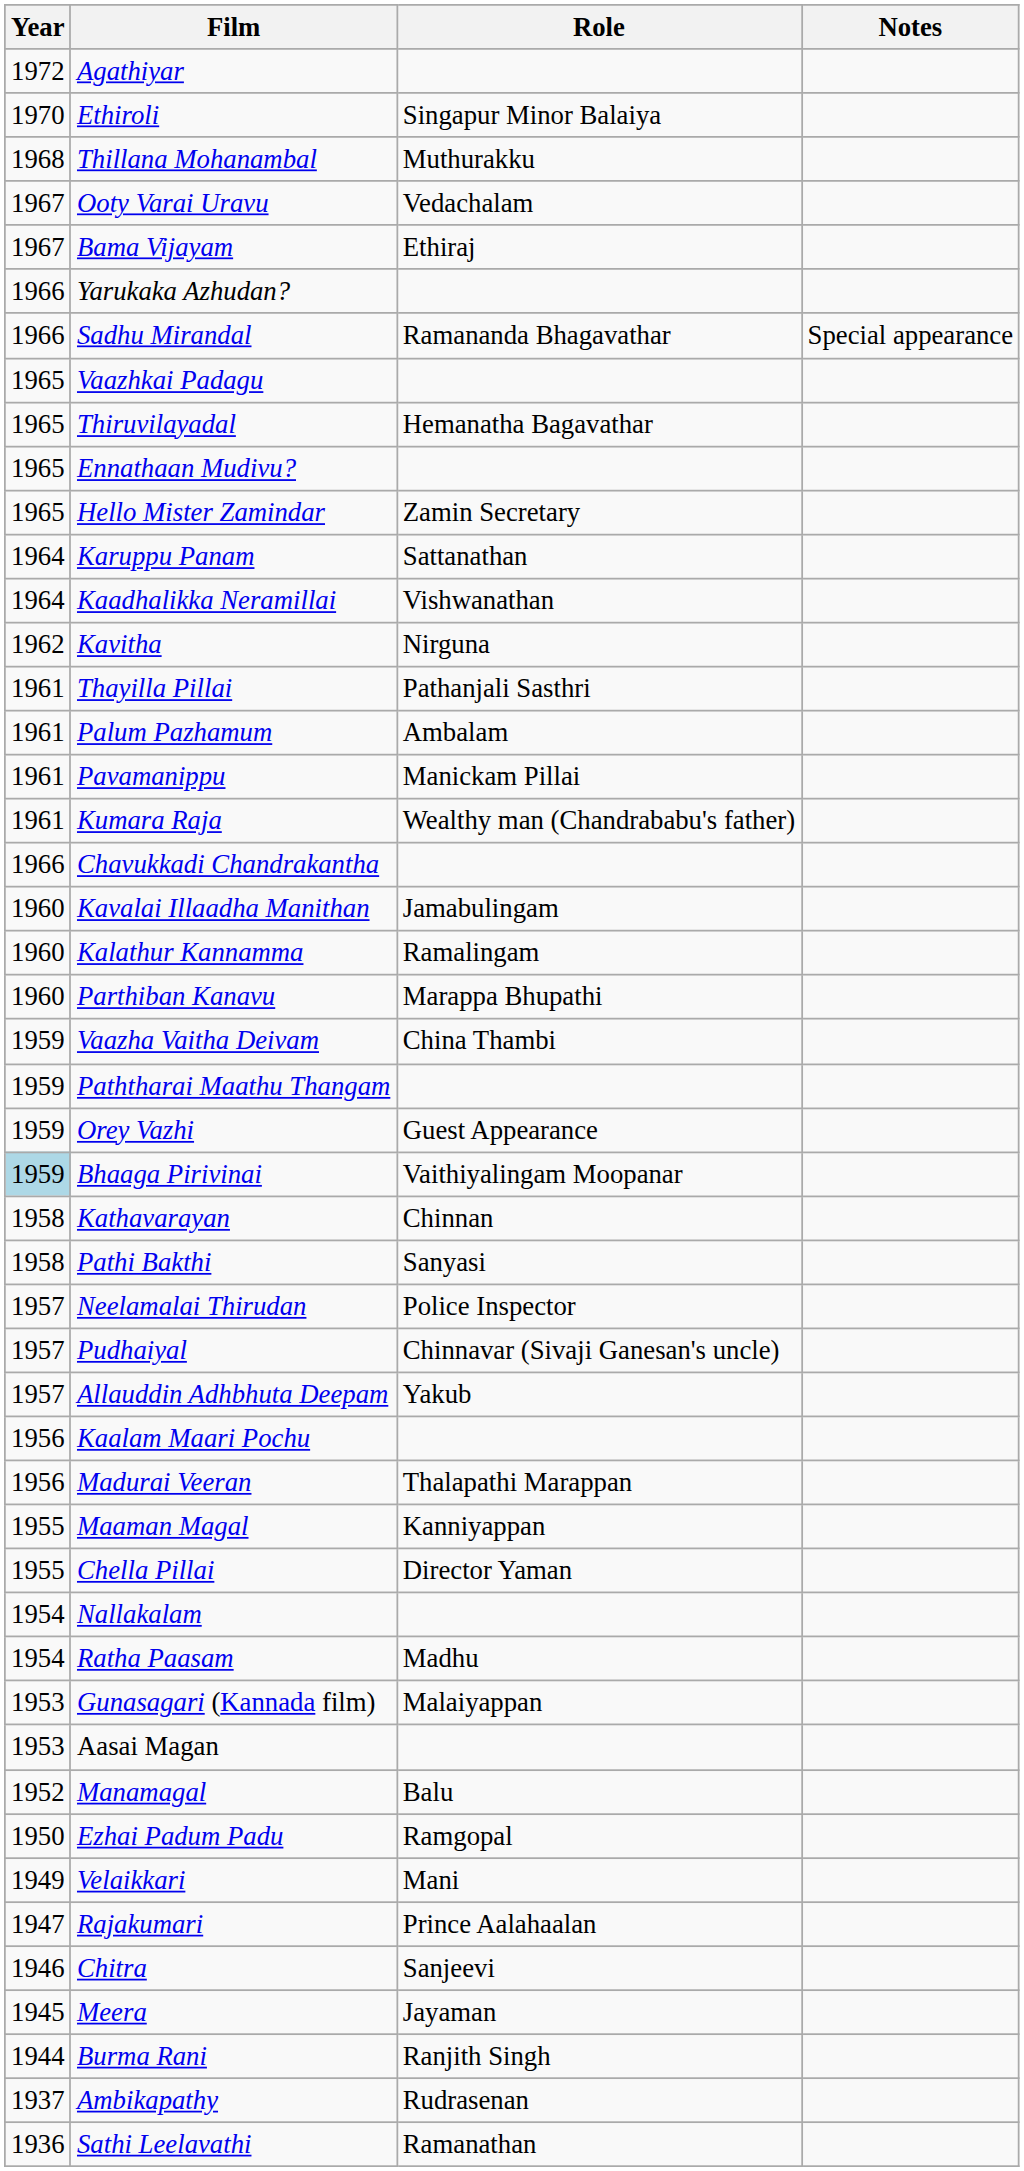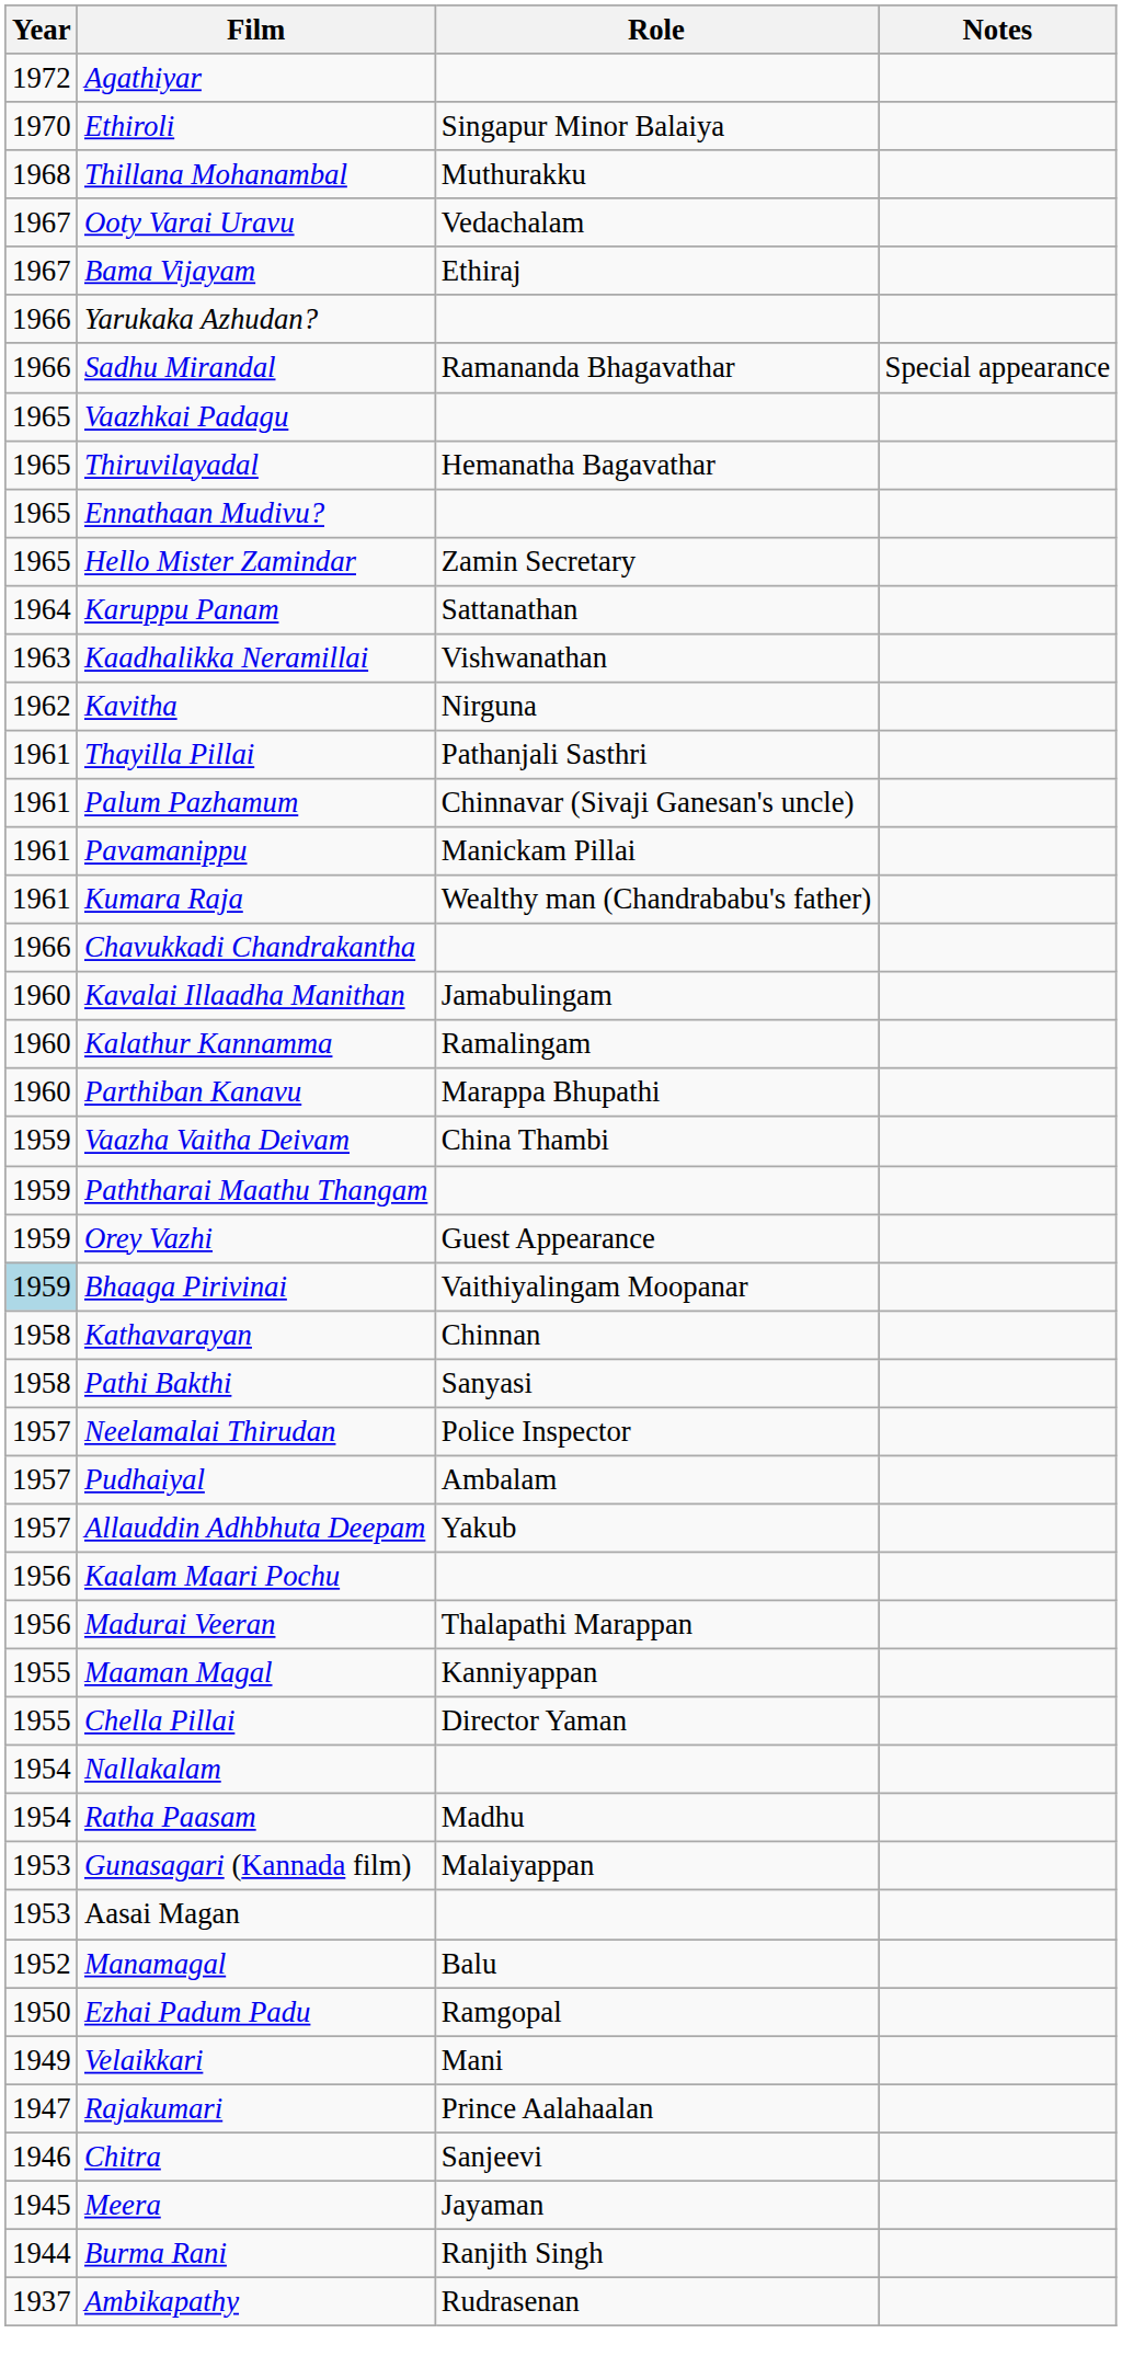Kaadhalikka Neramillai | Year: 1964 -> 1963
Palum Pazhamum | Role: Ambalam -> Chinnavar (Sivaji Ganesan's uncle)
Pudhaiyal | Role: Chinnavar (Sivaji Ganesan's uncle) -> Ambalam
- row: 1936 | Sathi Leelavathi | Ramanathan
